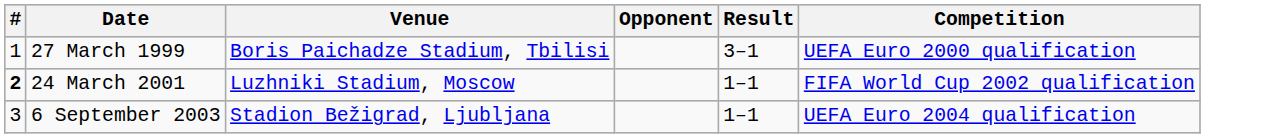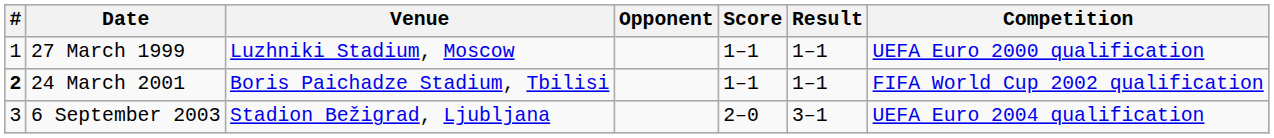+ column: Score | 1–1 | 1–1 | 2–0
27 March 1999 | Venue: Boris Paichadze Stadium, Tbilisi -> Luzhniki Stadium, Moscow
27 March 1999 | Result: 3–1 -> 1–1
24 March 2001 | Venue: Luzhniki Stadium, Moscow -> Boris Paichadze Stadium, Tbilisi
6 September 2003 | Result: 1–1 -> 3–1
